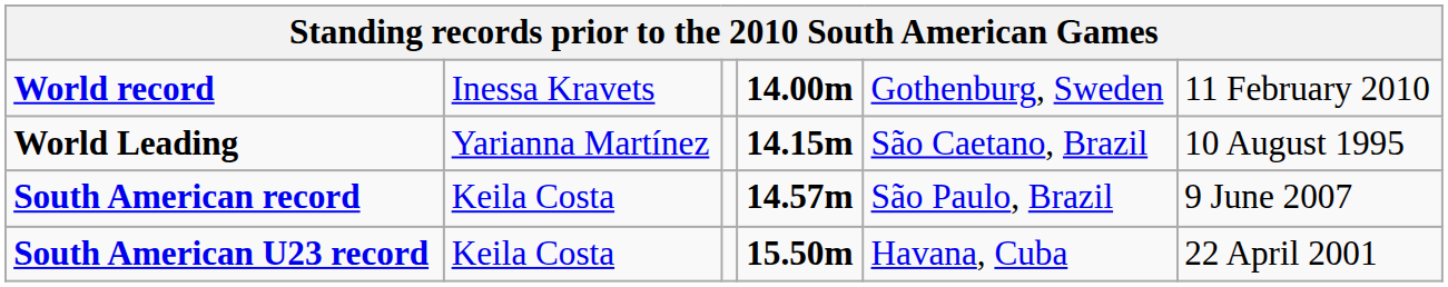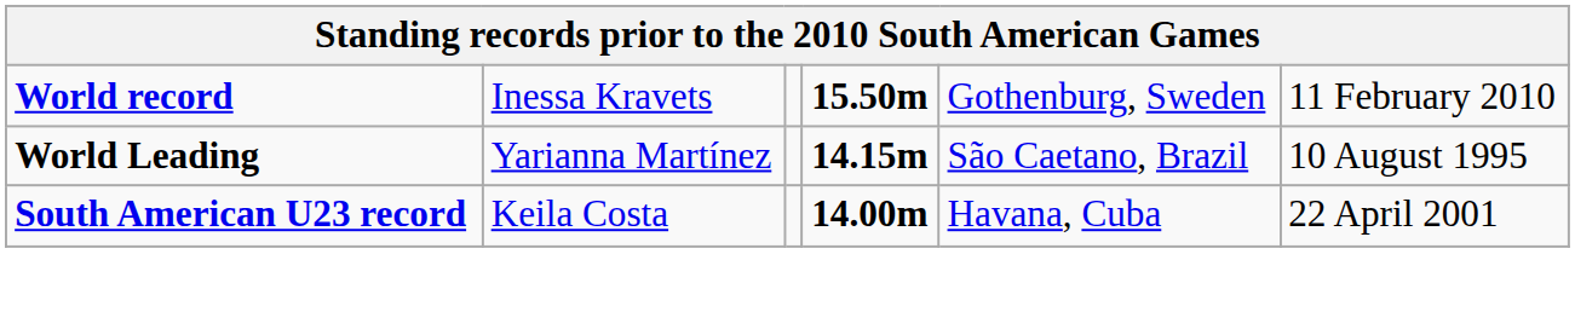World record | column 4: 14.00m -> 15.50m
- row: South American record | Keila Costa | 14.57m | São Paulo, Brazil | 9 June 2007
South American U23 record | column 4: 15.50m -> 14.00m
